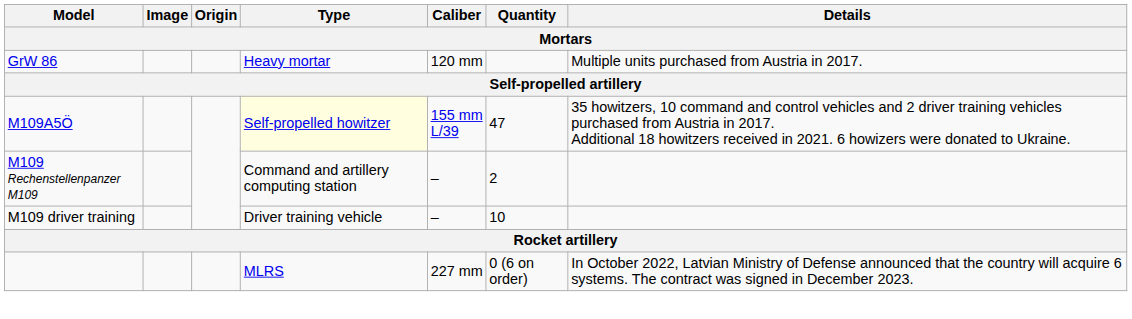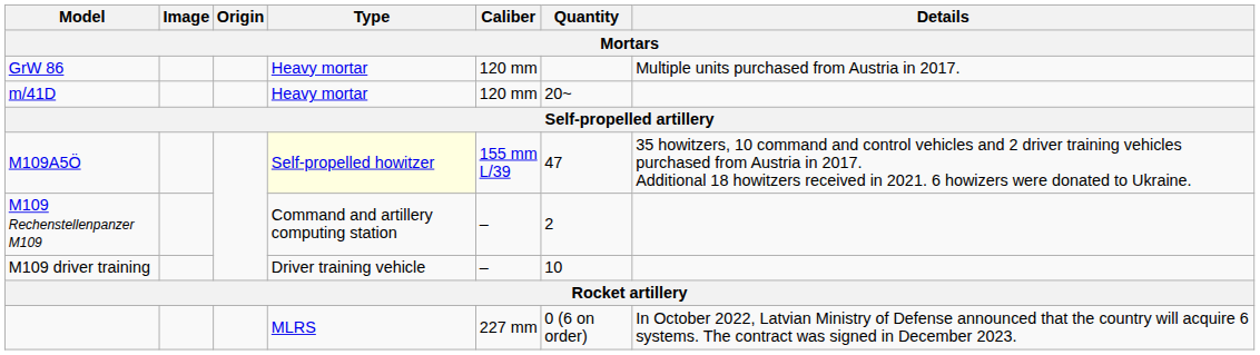+ row: m/41D | Heavy mortar | 120 mm | 20~
